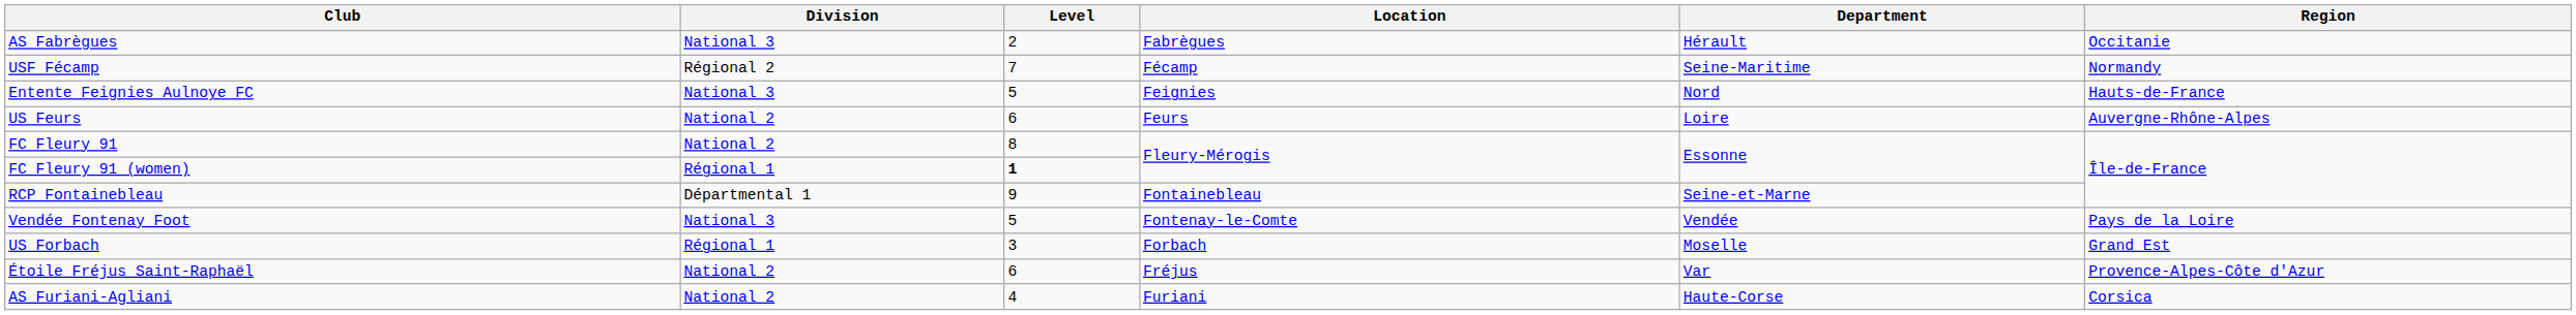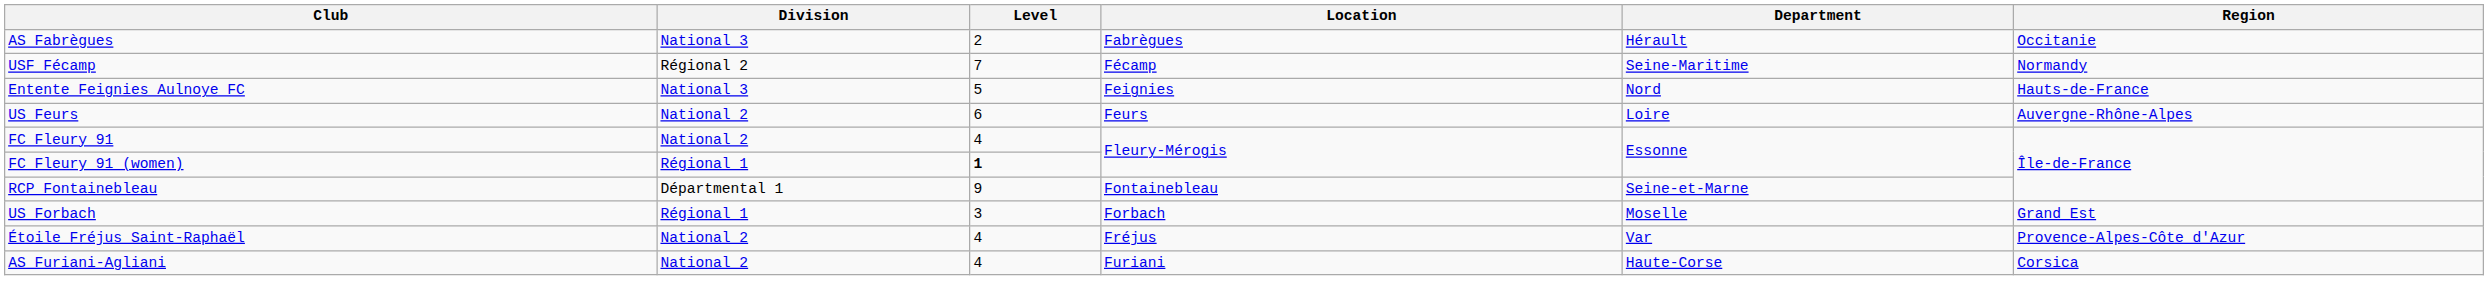FC Fleury 91 | Level: 8 -> 4
- row: Vendée Fontenay Foot | National 3 | 5 | Fontenay-le-Comte | Vendée | Pays de la Loire
Étoile Fréjus Saint-Raphaël | Level: 6 -> 4
